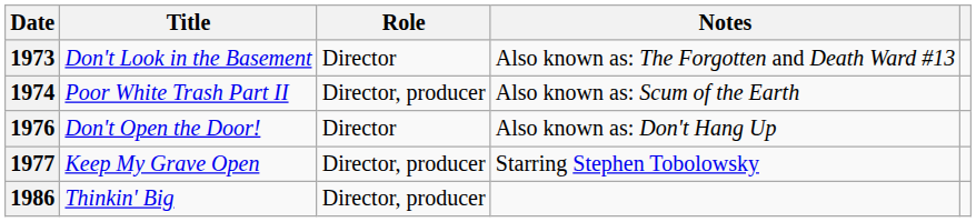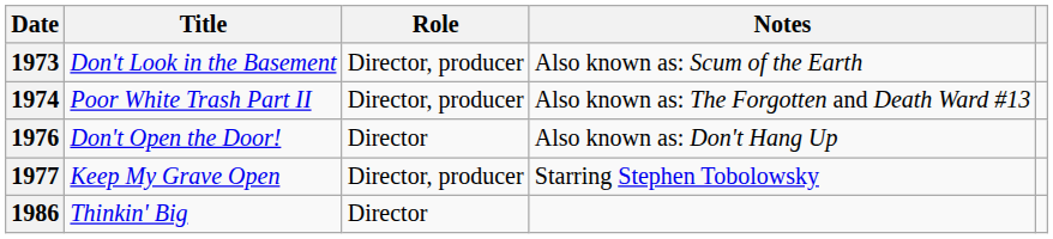Don't Look in the Basement | Role: Director -> Director, producer
Don't Look in the Basement | Notes: Also known as: The Forgotten and Death Ward #13 -> Also known as: Scum of the Earth
Poor White Trash Part II | Notes: Also known as: Scum of the Earth -> Also known as: The Forgotten and Death Ward #13
Thinkin' Big | Role: Director, producer -> Director
